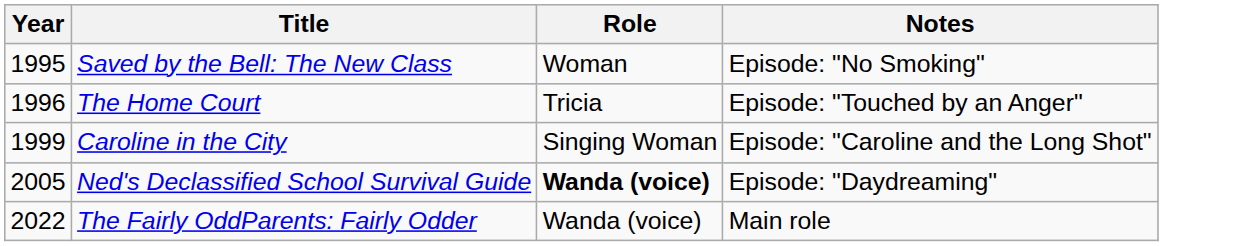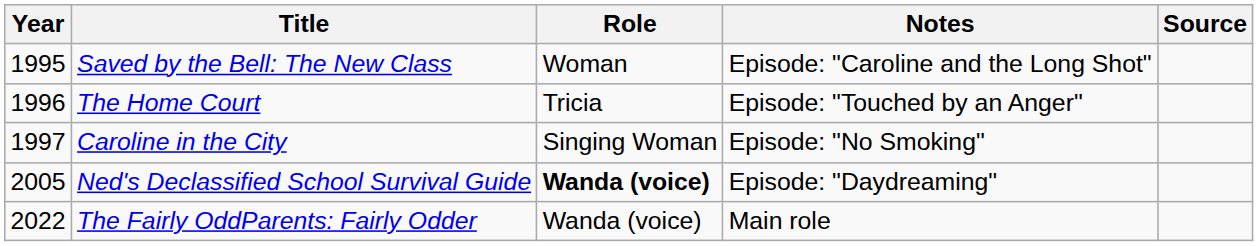+ column: Source
Saved by the Bell: The New Class | Notes: Episode: "No Smoking" -> Episode: "Caroline and the Long Shot"
Caroline in the City | Year: 1999 -> 1997
Caroline in the City | Notes: Episode: "Caroline and the Long Shot" -> Episode: "No Smoking"
